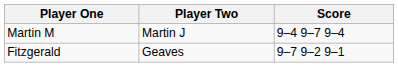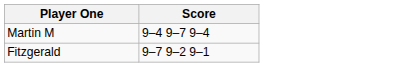- column: Player Two | Martin J | Geaves
